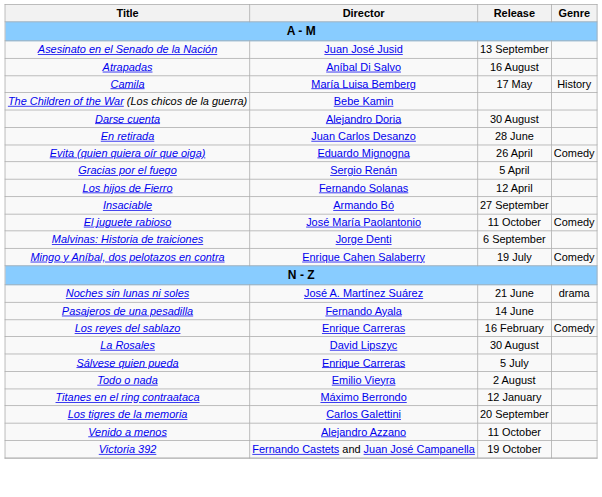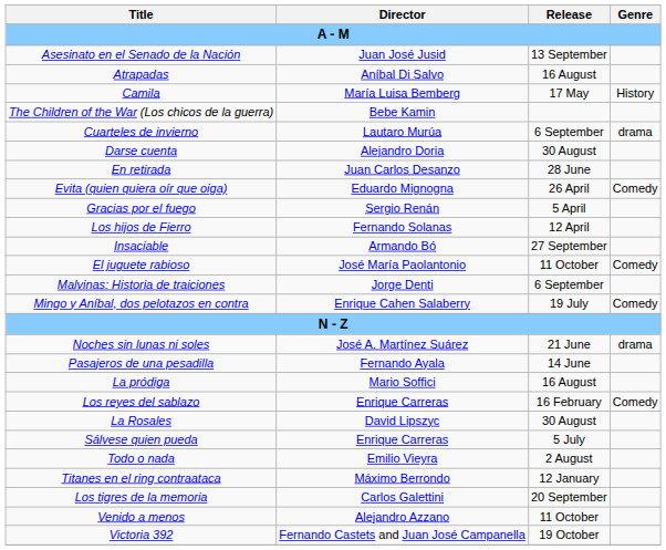+ row: Cuarteles de invierno | Lautaro Murúa | 6 September | drama
+ row: La pródiga | Mario Soffici | 16 August
